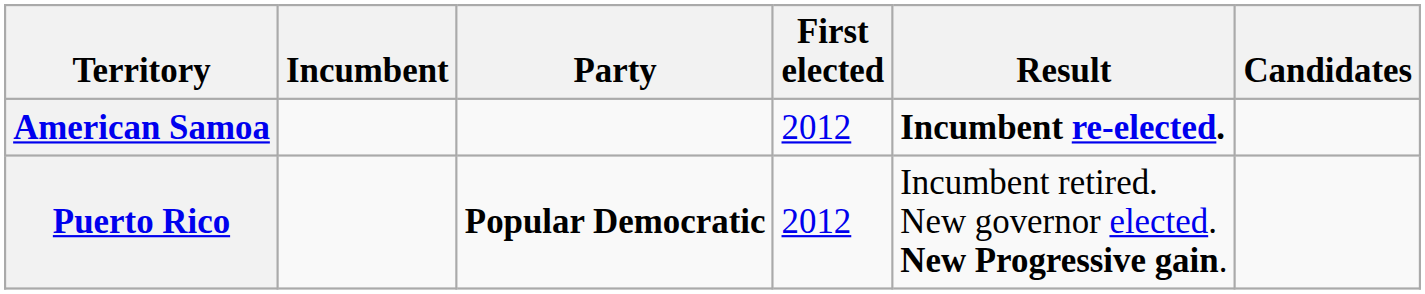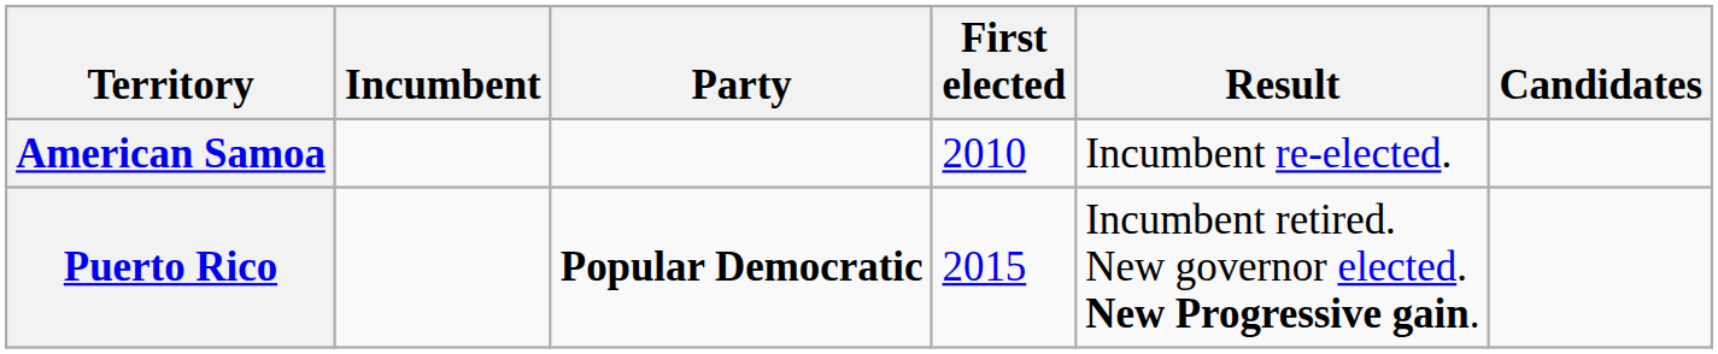American Samoa | First elected: 2012 -> 2010
American Samoa | Result: bold -> normal
Puerto Rico | First elected: 2012 -> 2015
